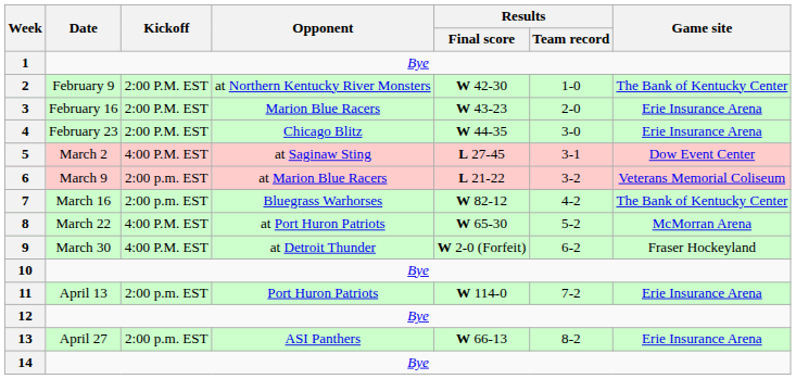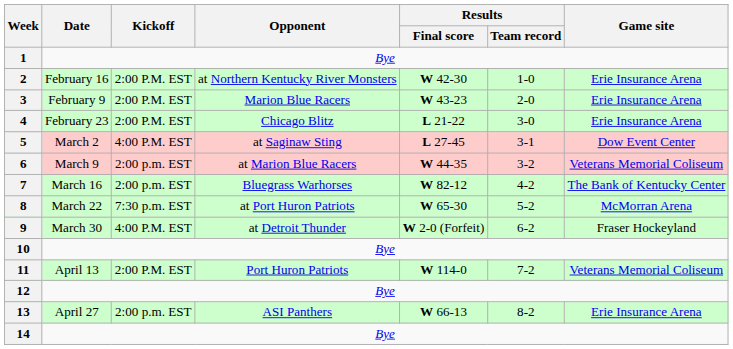2 | Date: February 9 -> February 16
2 | Game site: The Bank of Kentucky Center -> Erie Insurance Arena
3 | Date: February 16 -> February 9
4 | Results / Final score: W 44-35 -> L 21-22
6 | Results / Final score: L 21-22 -> W 44-35
8 | Kickoff: 4:00 P.M. EST -> 7:30 p.m. EST
11 | Kickoff: 2:00 p.m. EST -> 2:00 P.M. EST
11 | Game site: Erie Insurance Arena -> Veterans Memorial Coliseum
